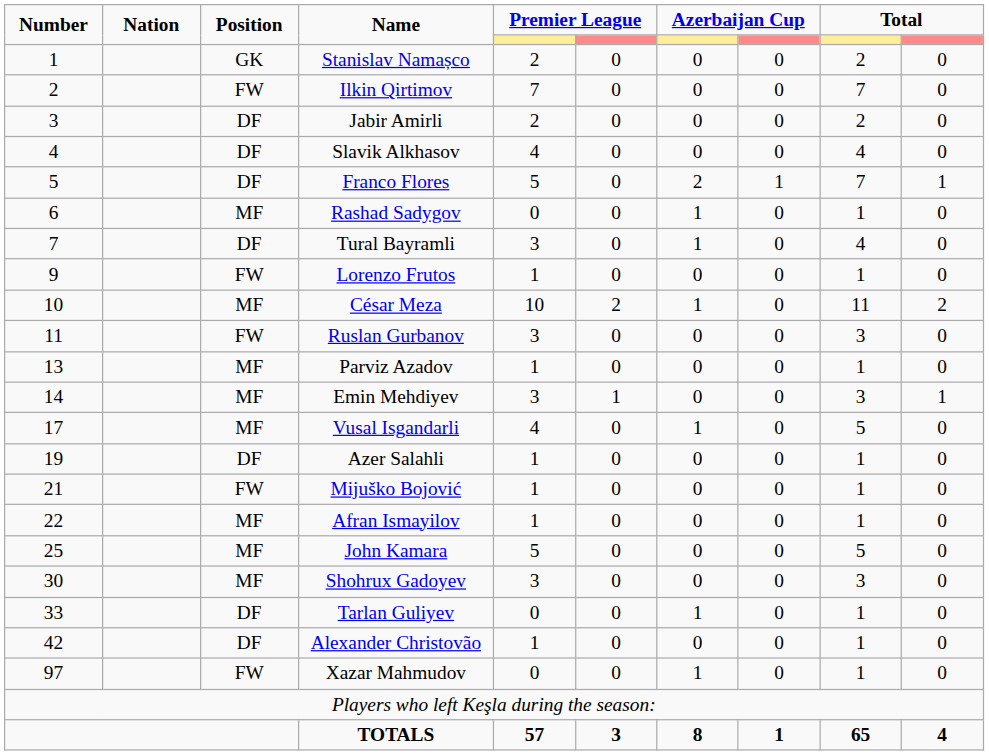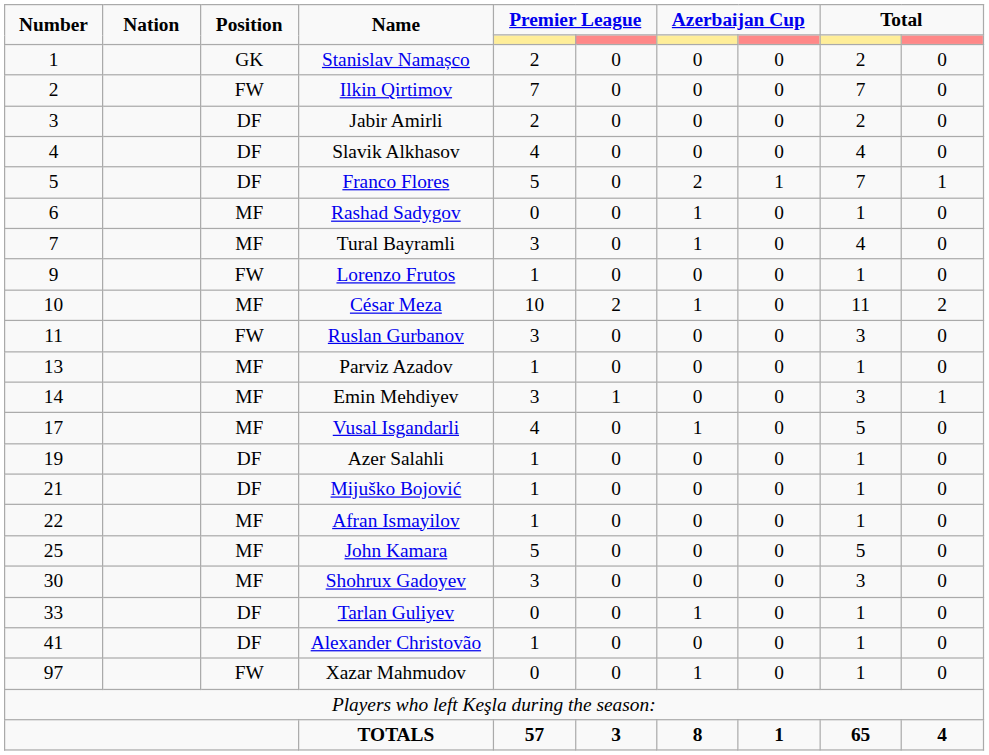Tural Bayramli | Position: DF -> MF
Mijuško Bojović | Position: FW -> DF
Alexander Christovão | Number: 42 -> 41
